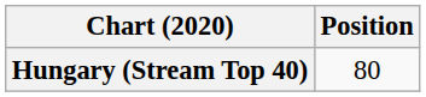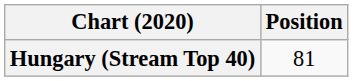Hungary (Stream Top 40) | Position: 80 -> 81
